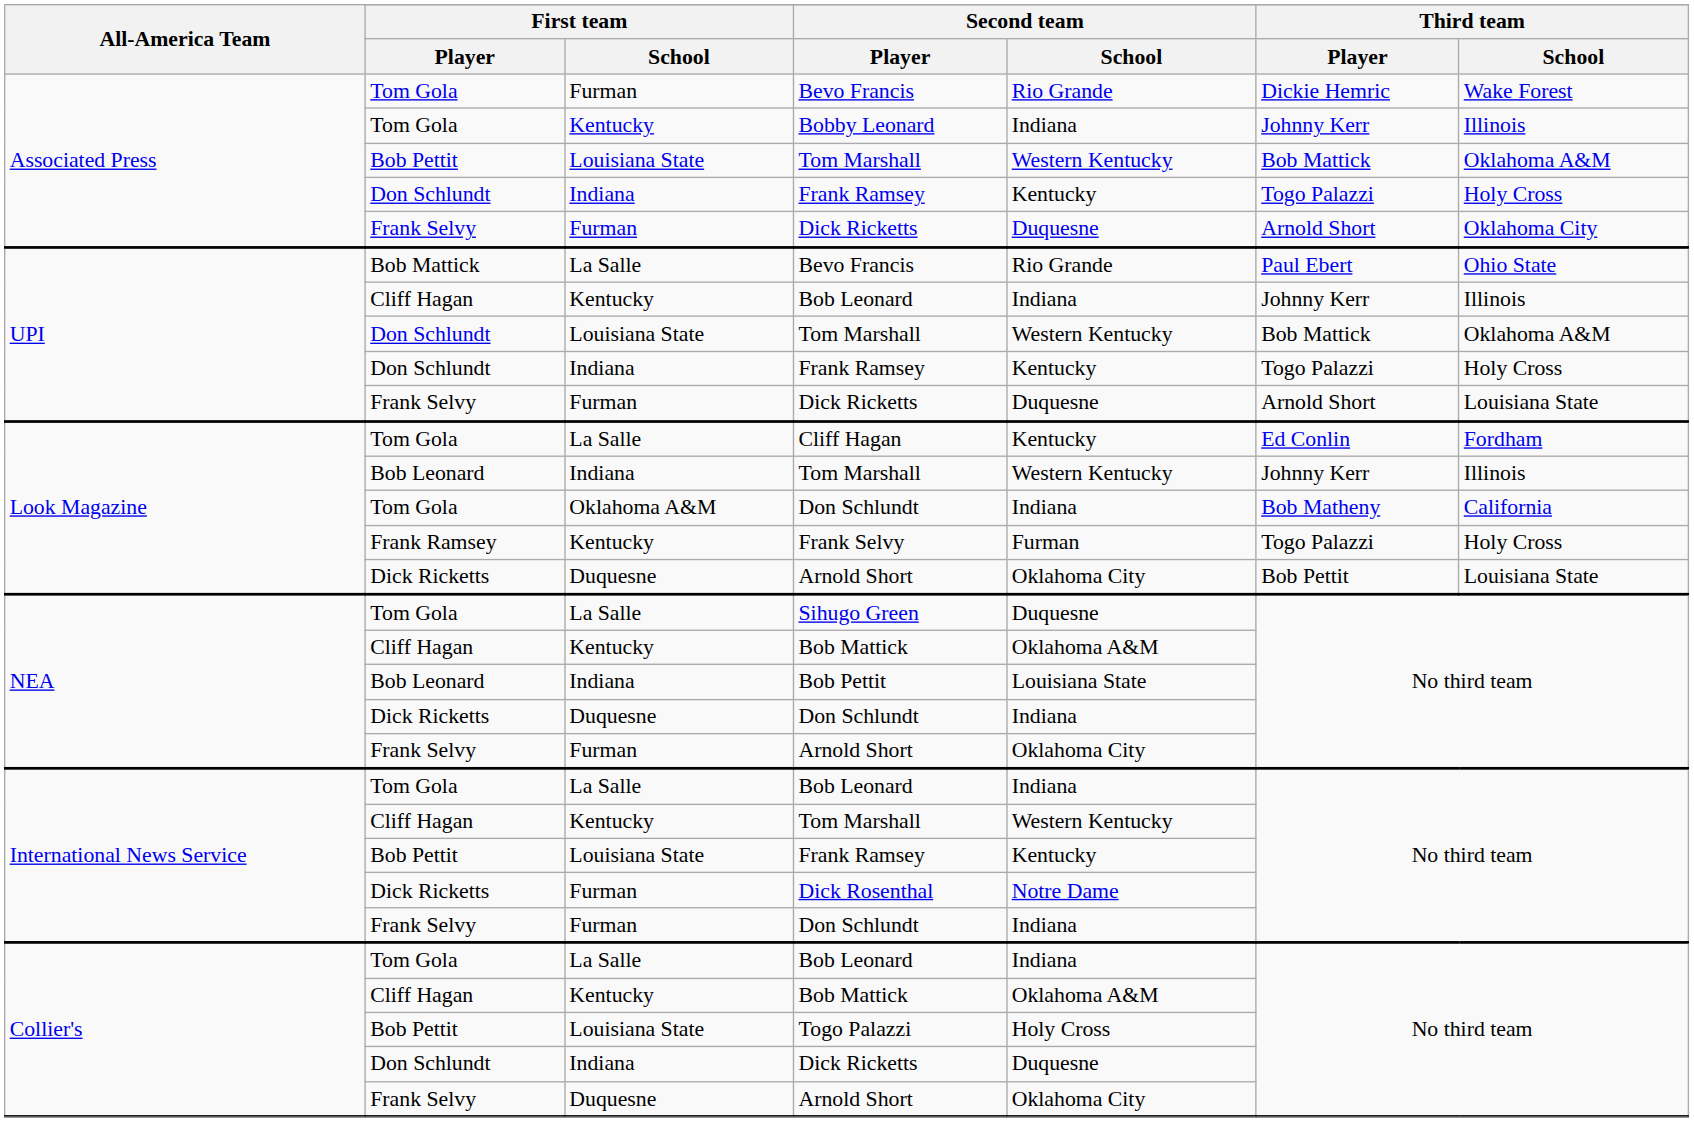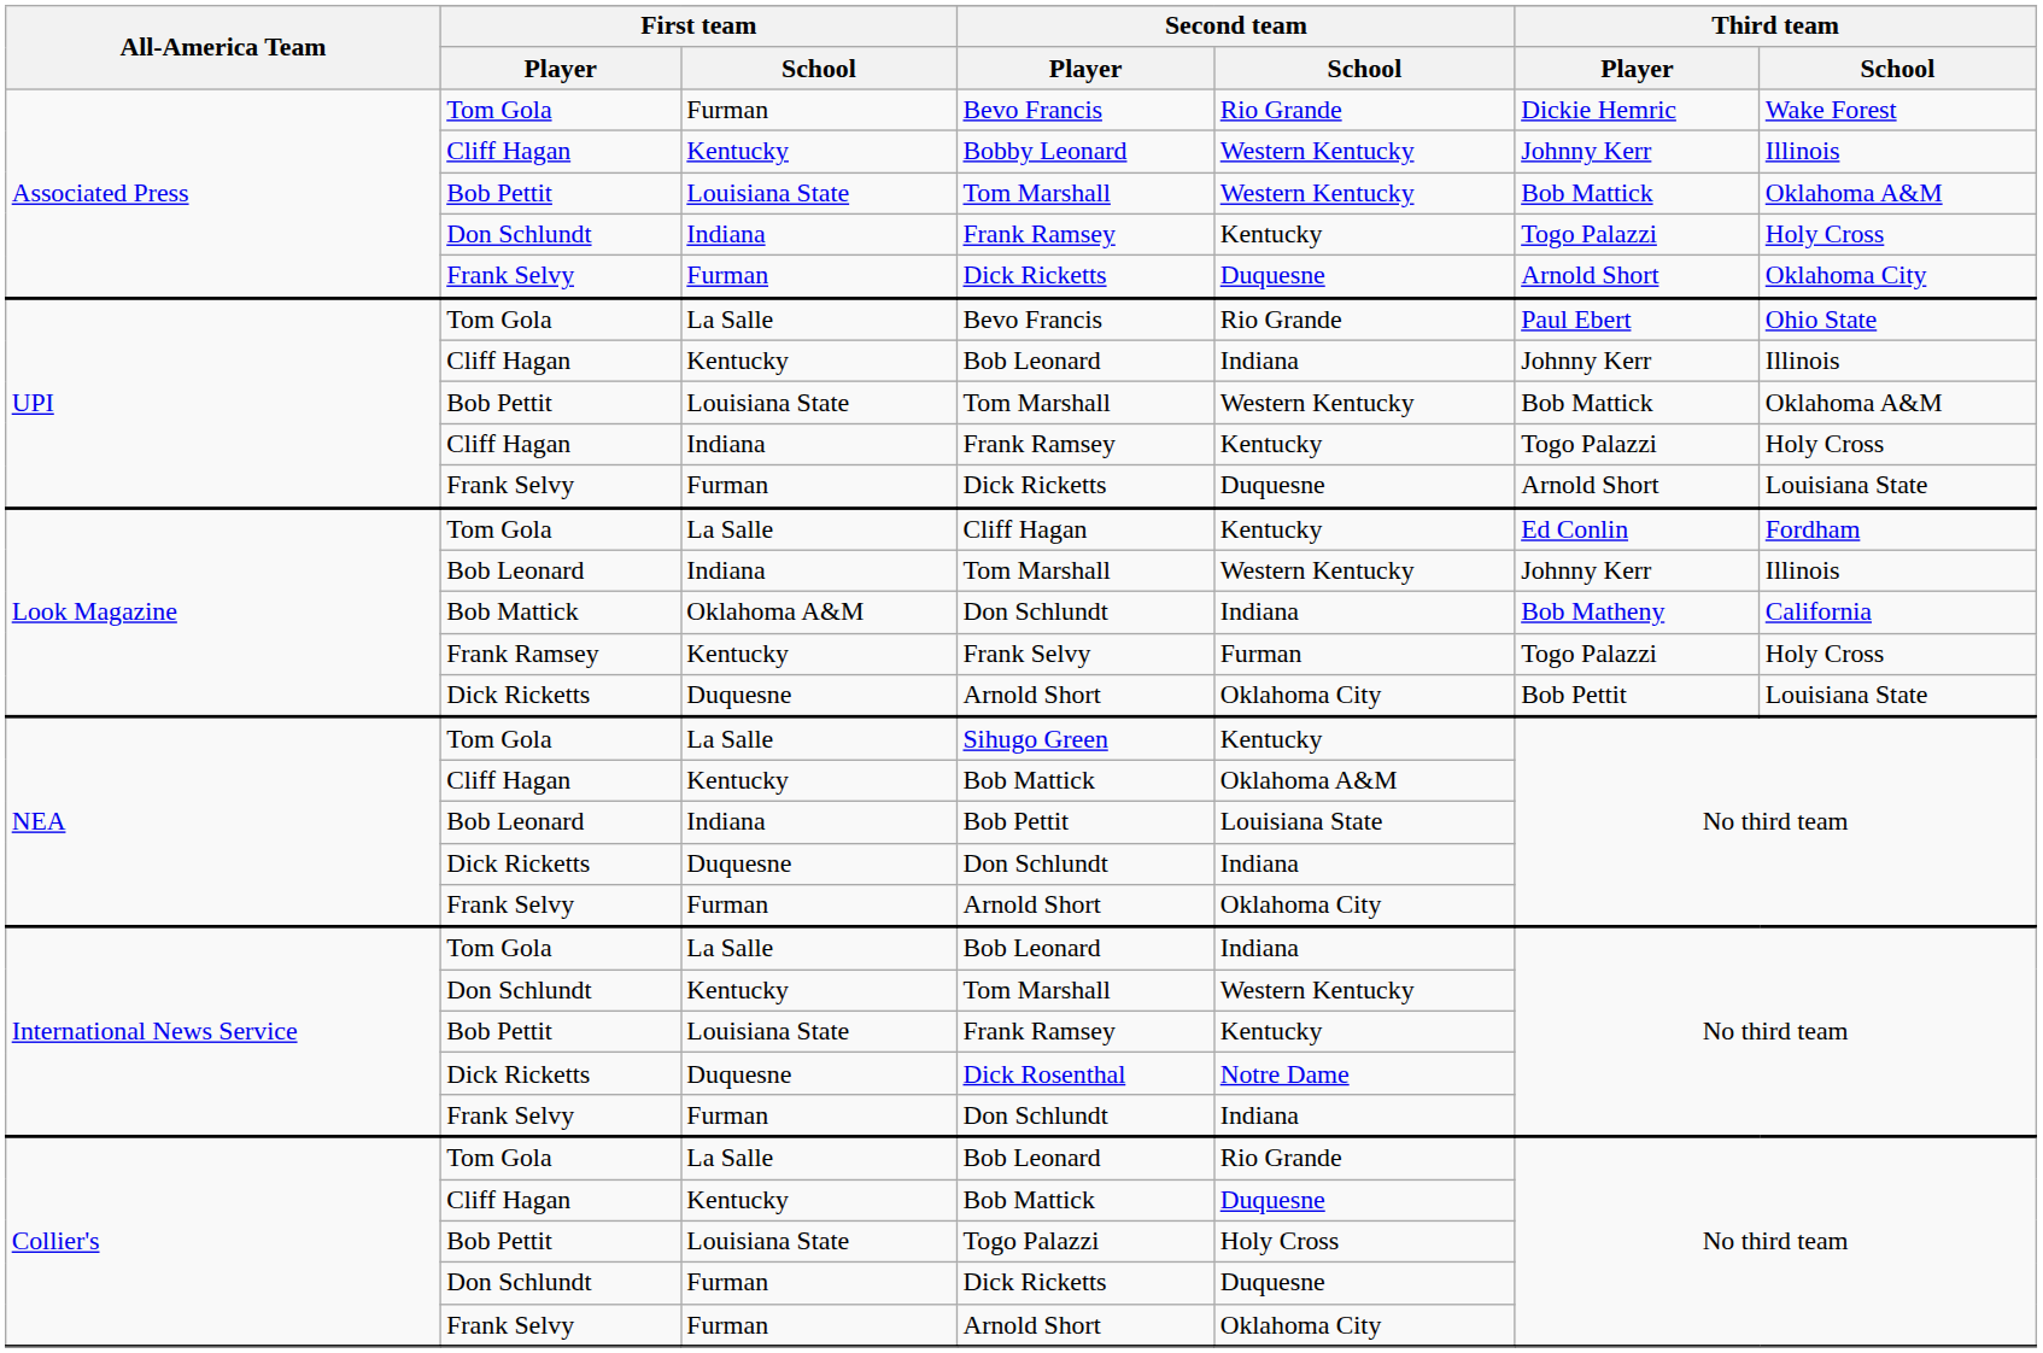Bobby Leonard | First team / Player: Tom Gola -> Cliff Hagan
Bobby Leonard | Second team / School: Indiana -> Western Kentucky
UPI / Bevo Francis | First team / Player: Bob Mattick -> Tom Gola
UPI / Tom Marshall | First team / Player: Don Schlundt -> Bob Pettit
UPI / Frank Ramsey | First team / Player: Don Schlundt -> Cliff Hagan
Look Magazine / Don Schlundt | First team / Player: Tom Gola -> Bob Mattick
Sihugo Green | Second team / School: Duquesne -> Kentucky
International News Service / Tom Marshall | First team / Player: Cliff Hagan -> Don Schlundt
Dick Rosenthal | First team / School: Furman -> Duquesne
Collier's / Bob Leonard | Second team / School: Indiana -> Rio Grande
Collier's / Bob Mattick | Second team / School: Oklahoma A&M -> Duquesne
Collier's / Dick Ricketts | First team / School: Indiana -> Furman
Collier's / Arnold Short | First team / School: Duquesne -> Furman
